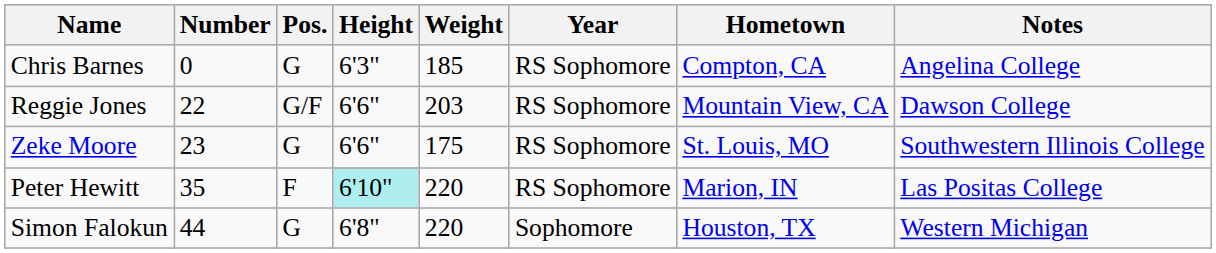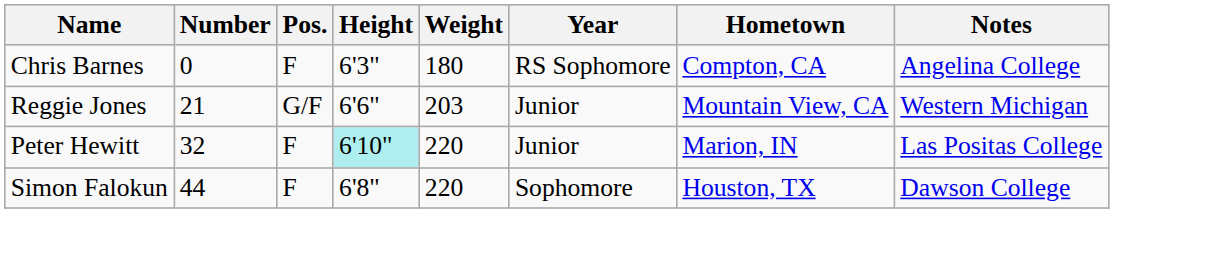Chris Barnes | Pos.: G -> F
Chris Barnes | Weight: 185 -> 180
Reggie Jones | Number: 22 -> 21
Reggie Jones | Year: RS Sophomore -> Junior
Reggie Jones | Notes: Dawson College -> Western Michigan
- row: Zeke Moore | 23 | G | 6'6" | 175 | RS Sophomore | St. Louis, MO | Southwestern Illinois College
Peter Hewitt | Number: 35 -> 32
Peter Hewitt | Year: RS Sophomore -> Junior
Simon Falokun | Pos.: G -> F
Simon Falokun | Notes: Western Michigan -> Dawson College
